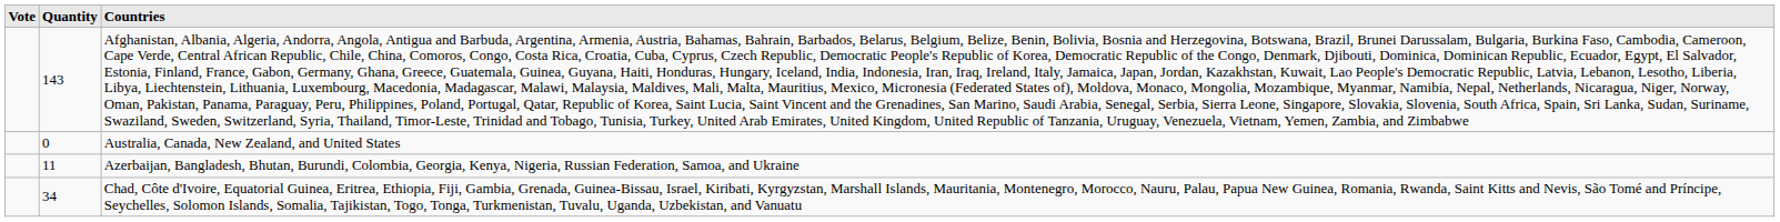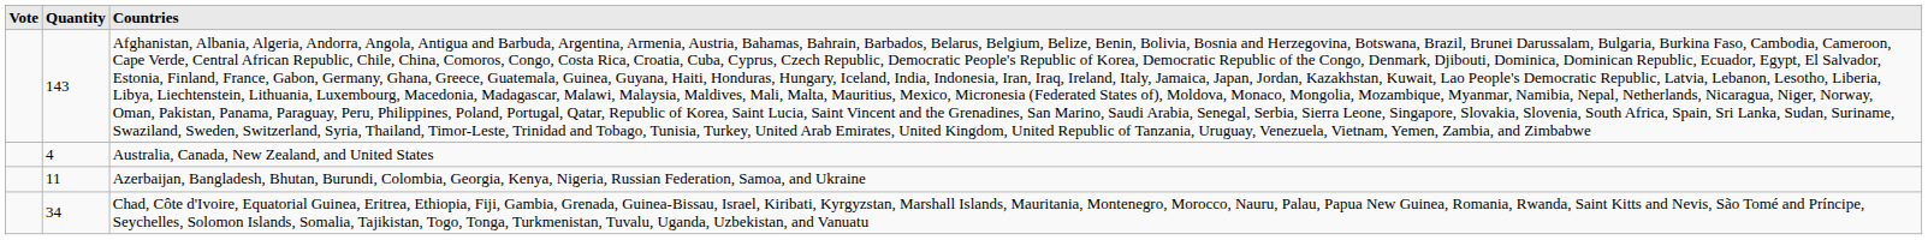Australia, Canada, New Zealand, and United States | Quantity: 0 -> 4
